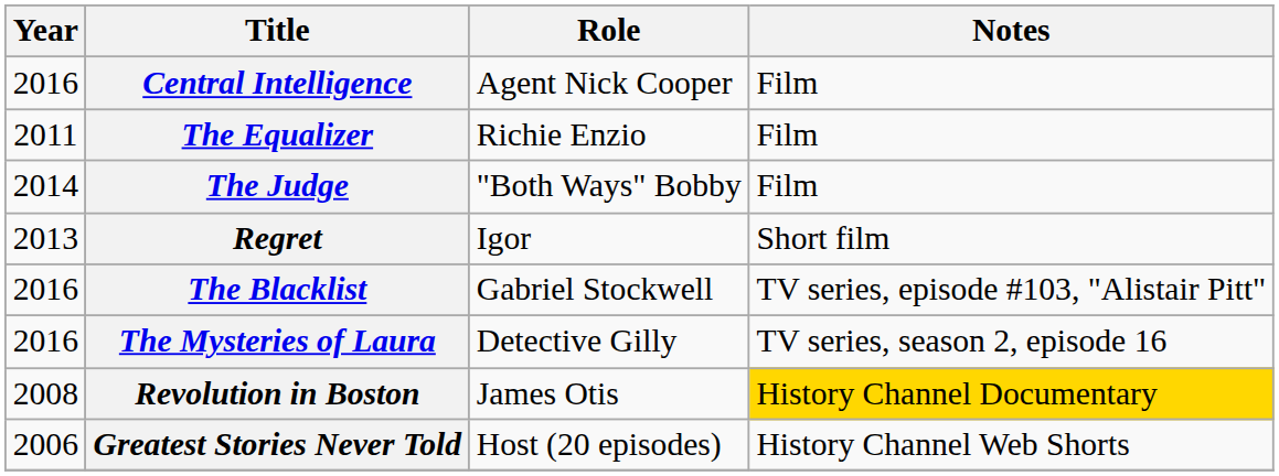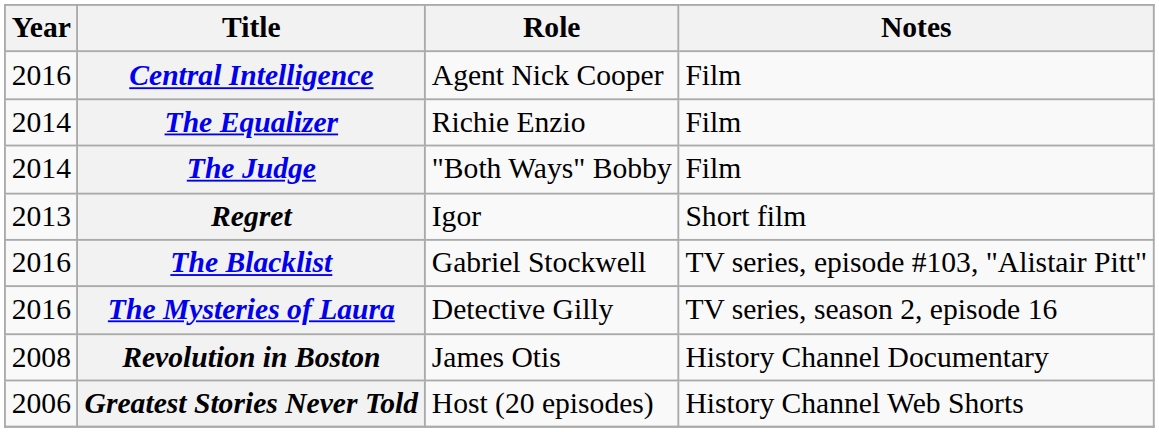The Equalizer | Year: 2011 -> 2014
Revolution in Boston | Notes: gold background -> no background
